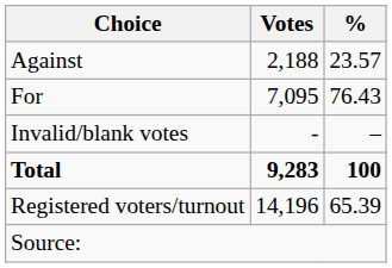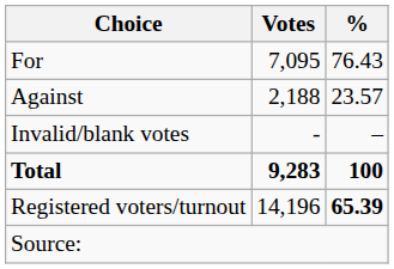rows swapped: For <-> Against
Registered voters/turnout | %: normal -> bold
